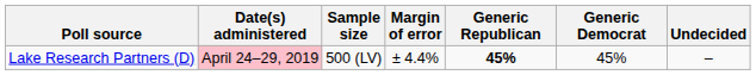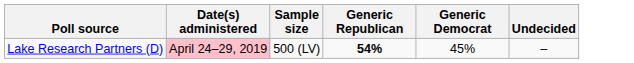- column: Margin of error | ± 4.4%
Lake Research Partners (D) | Generic Republican: 45% -> 54%
